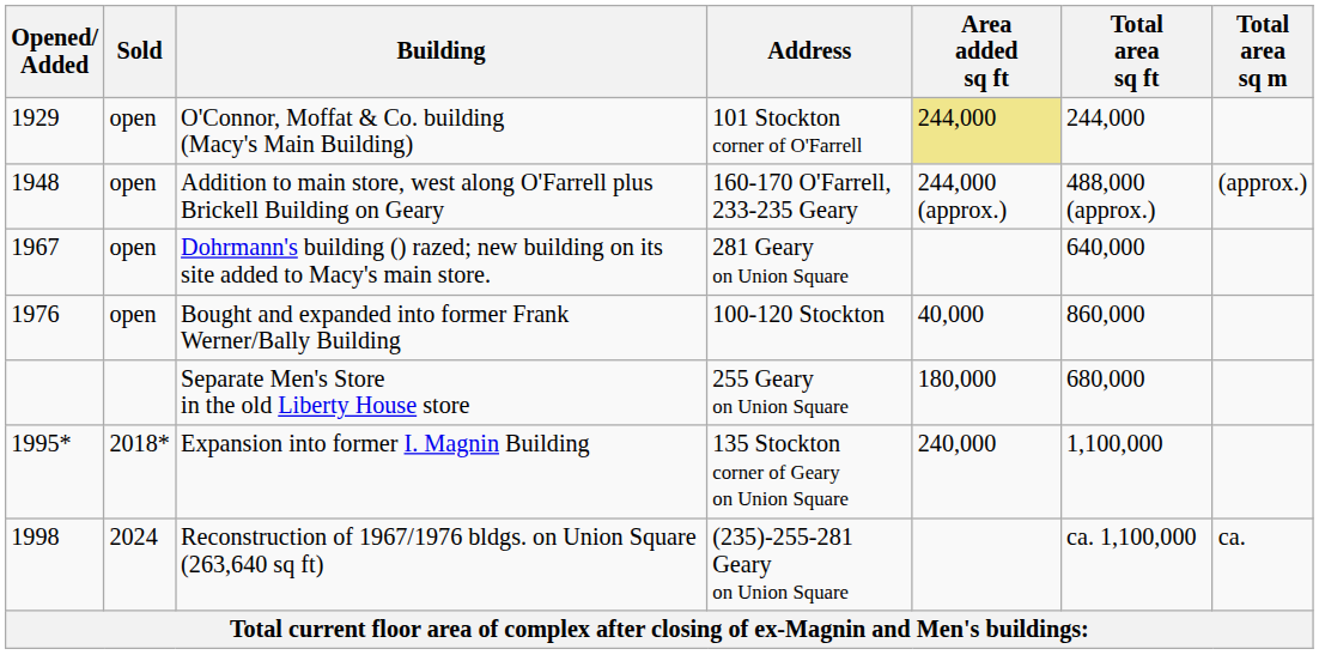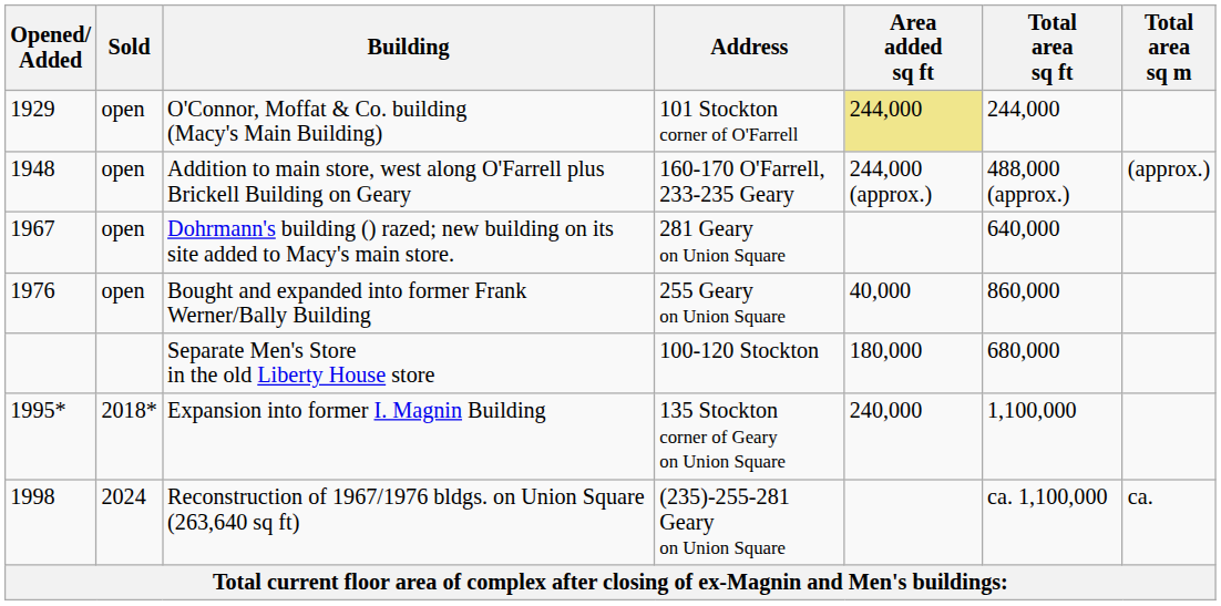Bought and expanded into former Frank Werner/Bally Building | Address: 100-120 Stockton -> 255 Geary on Union Square
Separate Men's Store in the old Liberty House store | Address: 255 Geary on Union Square -> 100-120 Stockton
